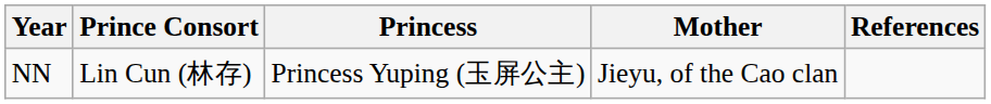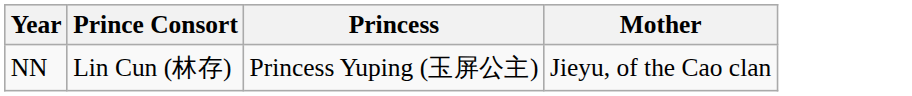- column: References
